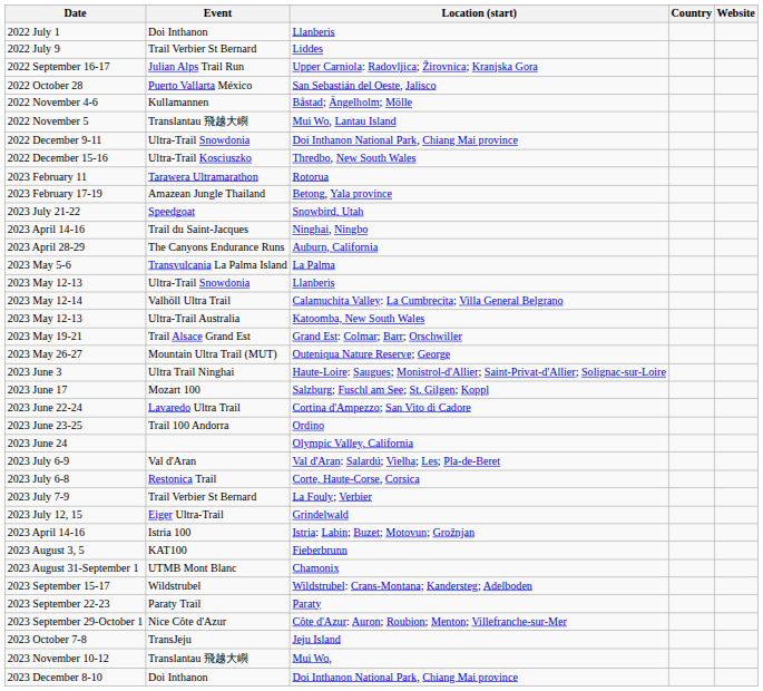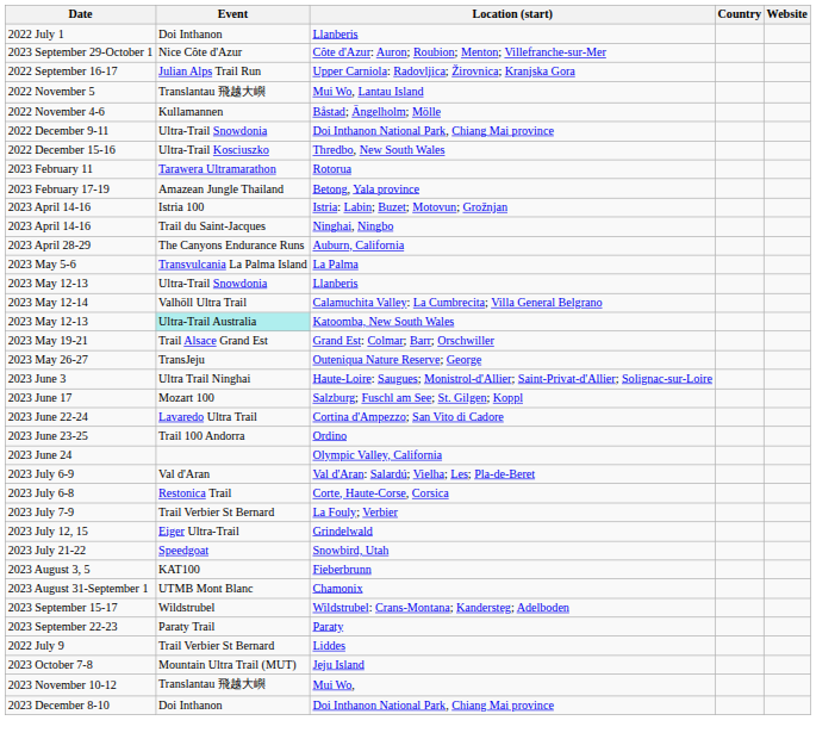rows swapped: 2022 July 9 <-> 2023 September 29-October 1
- row: 2022 October 28 | Puerto Vallarta México | San Sebastián del Oeste, Jalisco
rows swapped: 2022 November 4-6 <-> 2022 November 5
rows swapped: 2023 April 14-16 / Istria: Labin; Buzet; Motovun; Grožnjan <-> 2023 July 21-22
2023 May 12-13 / Katoomba, New South Wales | Event: no background -> paleturquoise background
2023 May 26-27 | Event: Mountain Ultra Trail (MUT) -> TransJeju
2023 October 7-8 | Event: TransJeju -> Mountain Ultra Trail (MUT)
